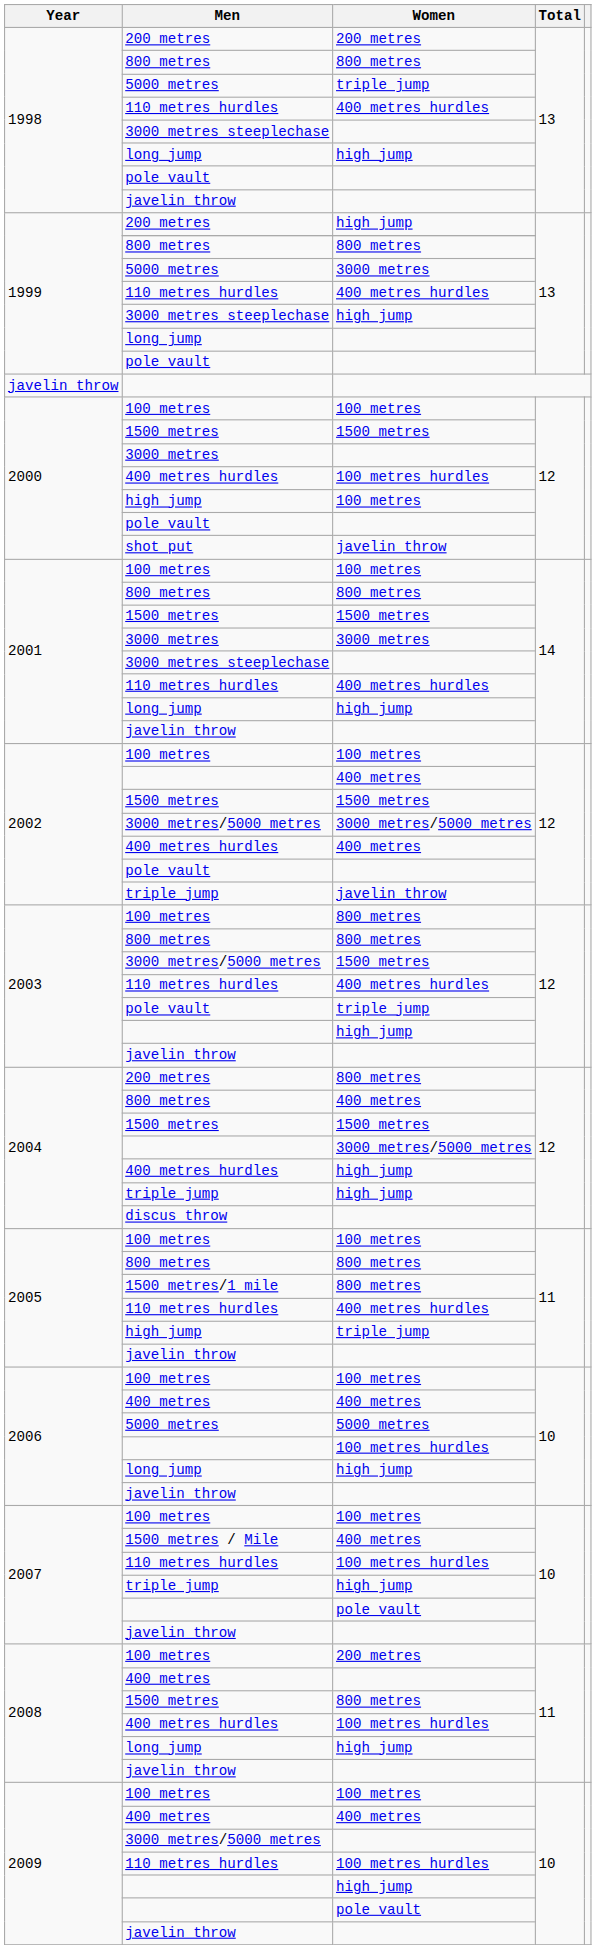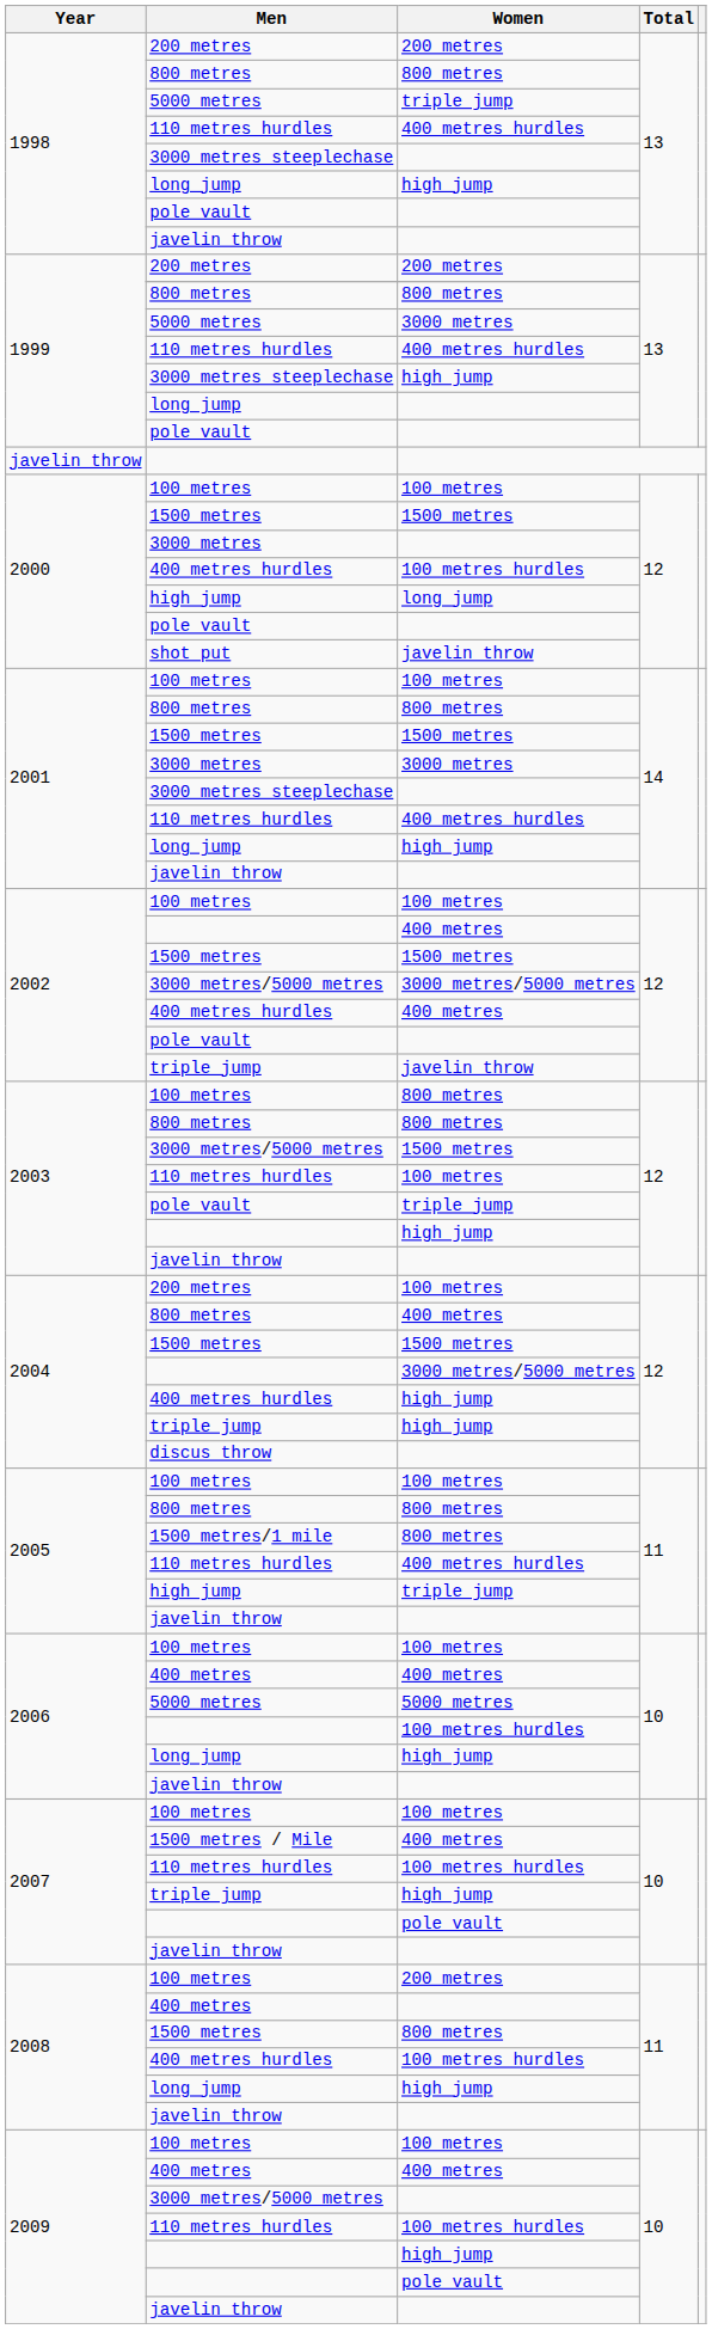1999 / 200 metres | Women: high jump -> 200 metres
2000 / high jump | Women: 100 metres -> long jump
2003 / 110 metres hurdles | Women: 400 metres hurdles -> 100 metres
2004 / 200 metres | Women: 800 metres -> 100 metres
